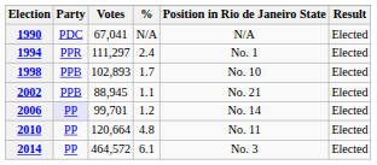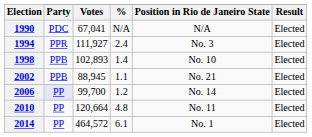1994 | Votes: 111,297 -> 111,927
1994 | Position in Rio de Janeiro State: No. 1 -> No. 3
1998 | %: 1.7 -> 1.4
2006 | Votes: 99,701 -> 99,700
2014 | Position in Rio de Janeiro State: No. 3 -> No. 1
